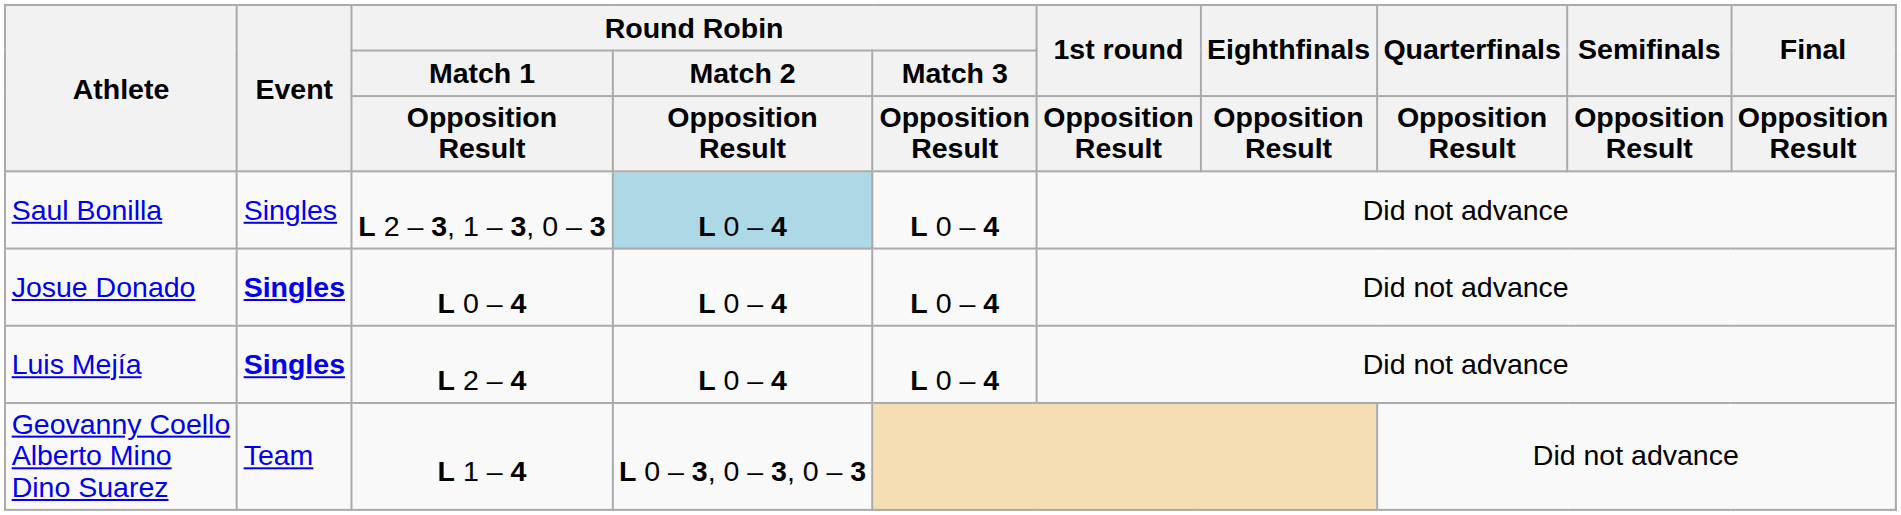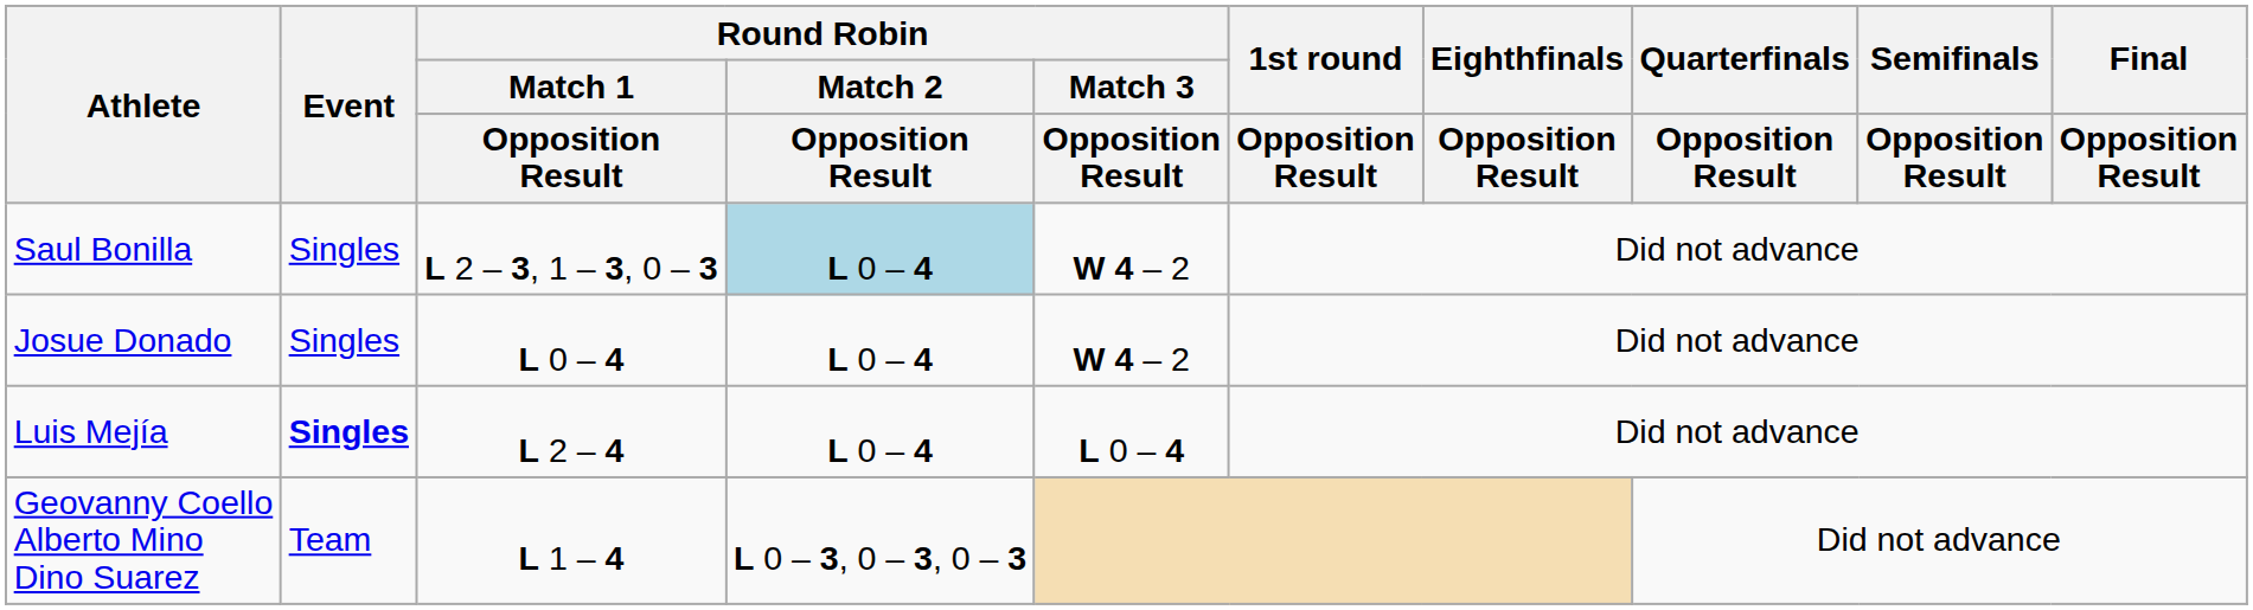Saul Bonilla | Round Robin / Match 3 / Opposition Result: L 0 – 4 -> W 4 – 2
Josue Donado | Event: bold -> normal
Josue Donado | Round Robin / Match 3 / Opposition Result: L 0 – 4 -> W 4 – 2
